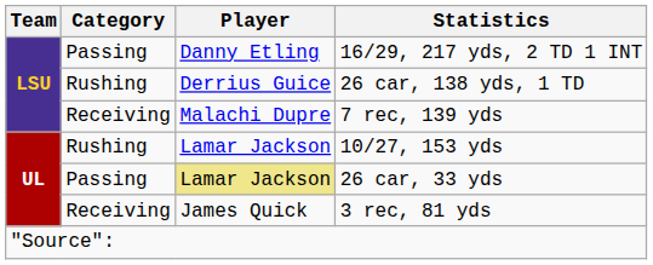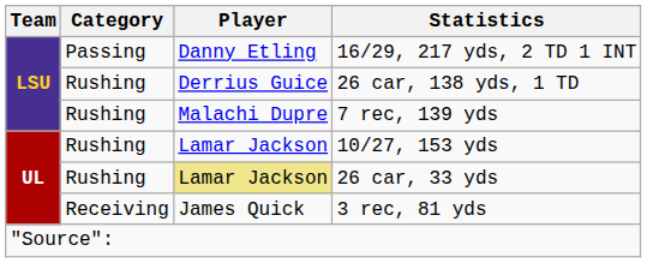7 rec, 139 yds | Category: Receiving -> Rushing
26 car, 33 yds | Category: Passing -> Rushing
